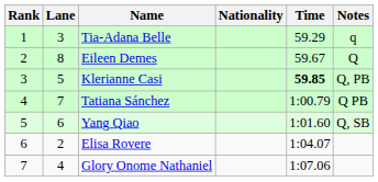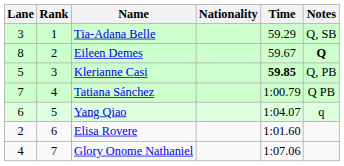columns swapped: Rank <-> Lane
Tia-Adana Belle | Notes: q -> Q, SB
Eileen Demes | Notes: normal -> bold
Yang Qiao | Time: 1:01.60 -> 1:04.07
Yang Qiao | Notes: Q, SB -> q
Elisa Rovere | Time: 1:04.07 -> 1:01.60
